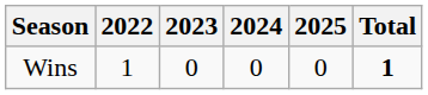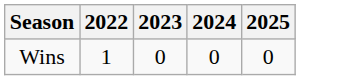- column: Total | 1
